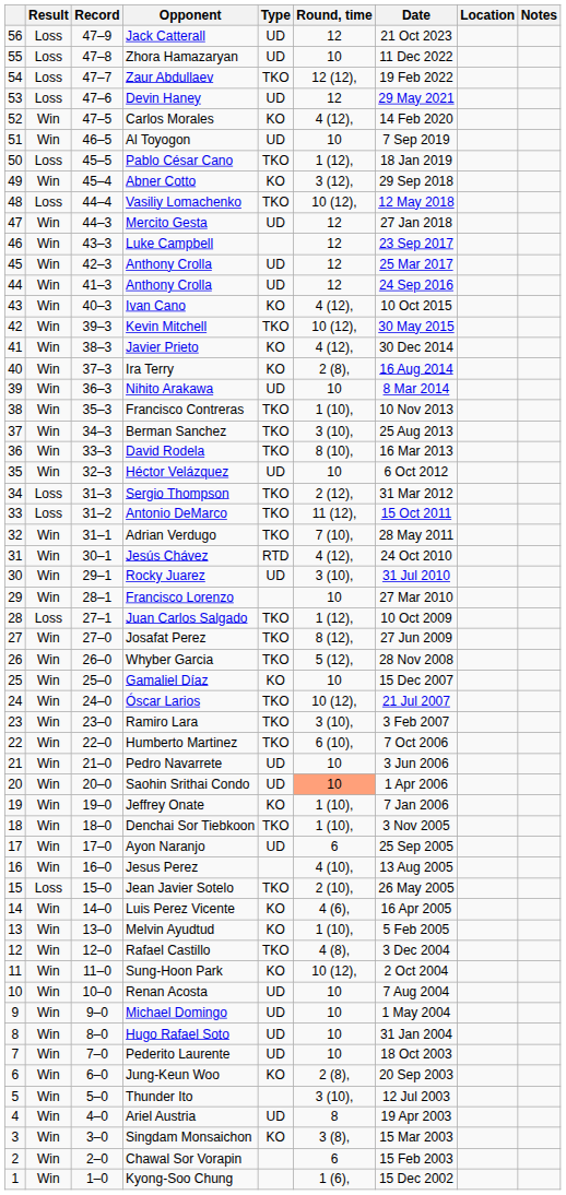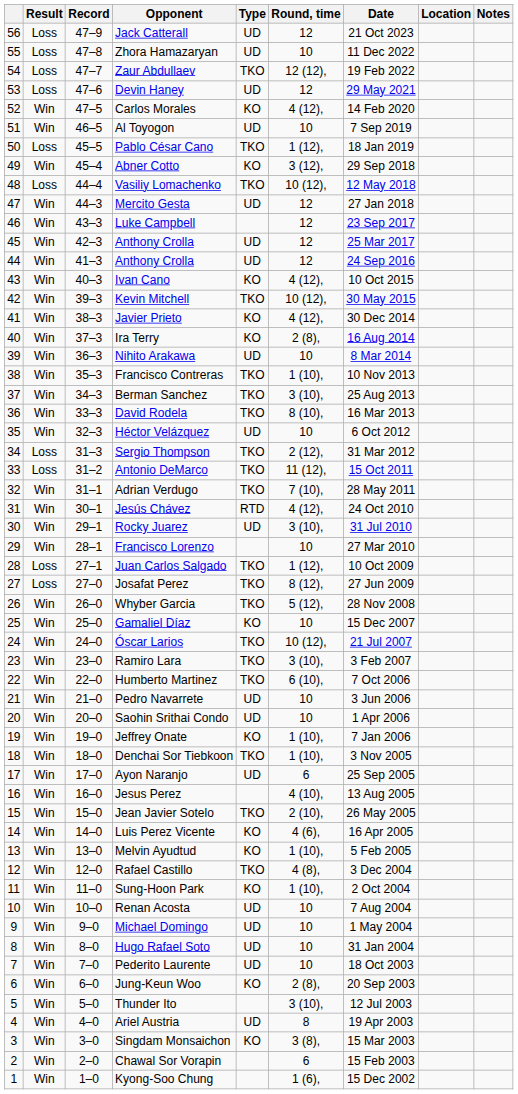Josafat Perez | Result: Win -> Loss
Saohin Srithai Condo | Round, time: lightsalmon background -> no background
Jean Javier Sotelo | Result: Loss -> Win
Sung-Hoon Park | Round, time: 10 (12), -> 1 (10),
